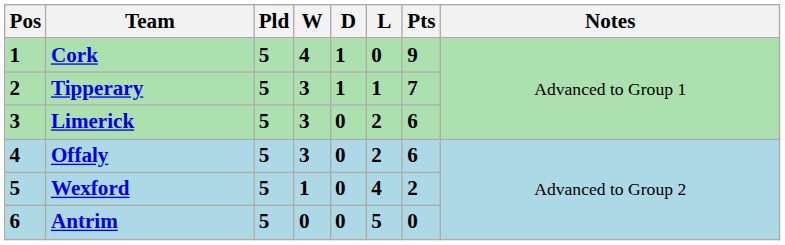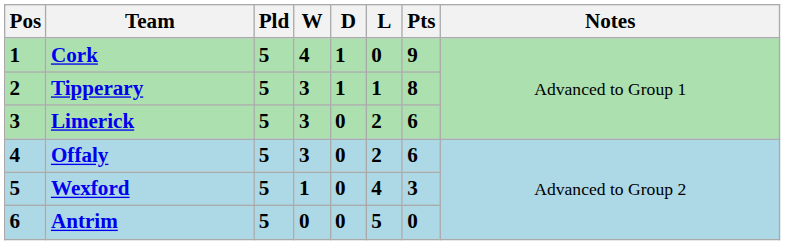Tipperary | Pts: 7 -> 8
Wexford | Pts: 2 -> 3
